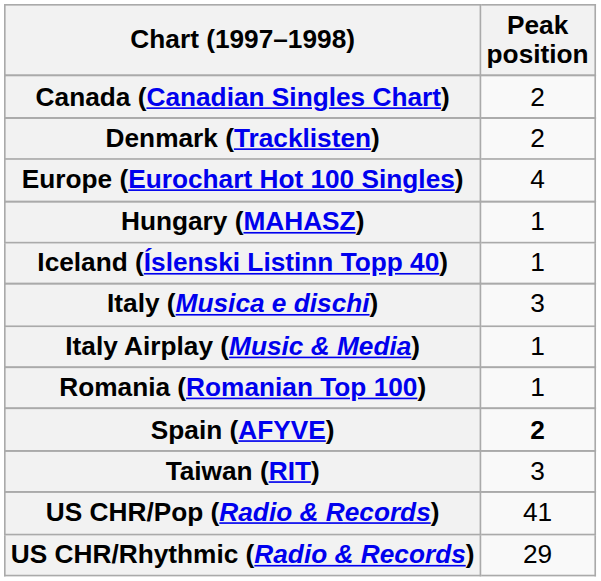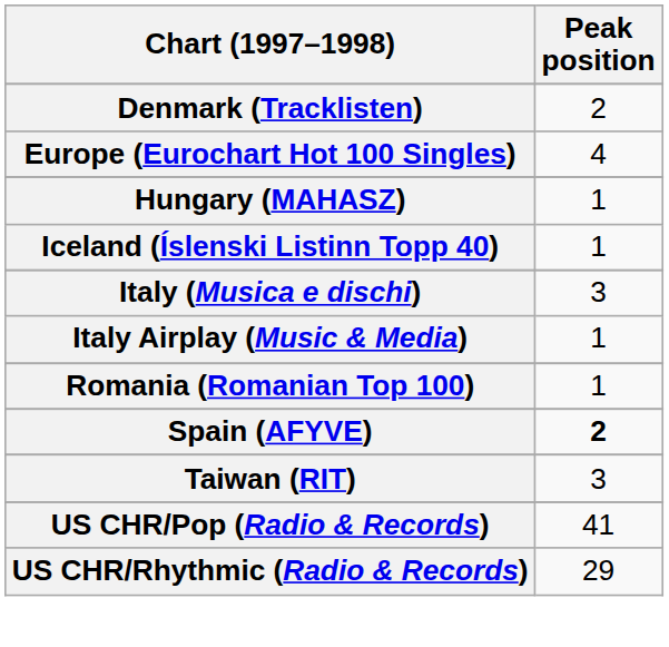- row: Canada (Canadian Singles Chart) | 2
